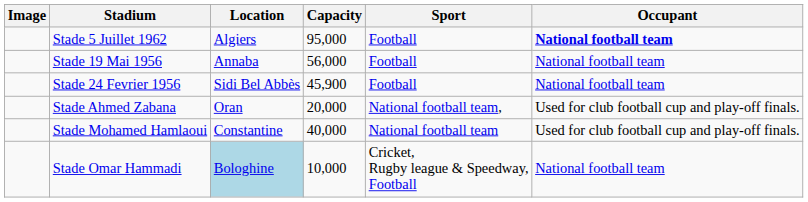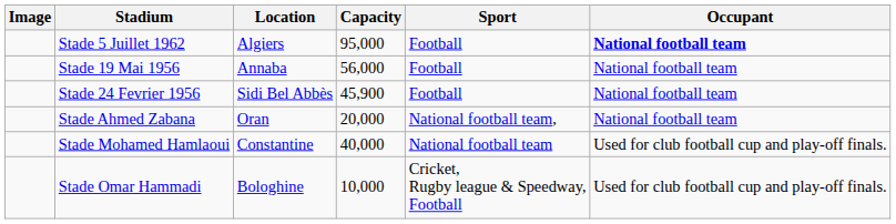Stade Ahmed Zabana | Occupant: Used for club football cup and play-off finals. -> National football team
Stade Omar Hammadi | Location: lightblue background -> no background
Stade Omar Hammadi | Occupant: National football team -> Used for club football cup and play-off finals.
